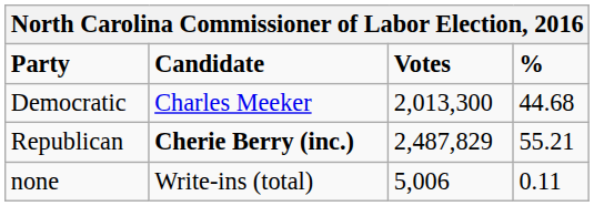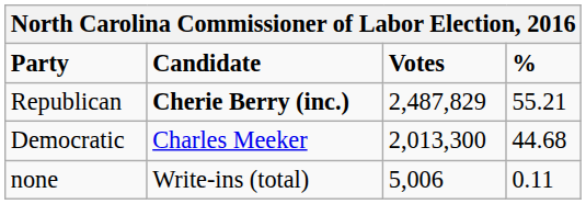rows swapped: Republican <-> Democratic
